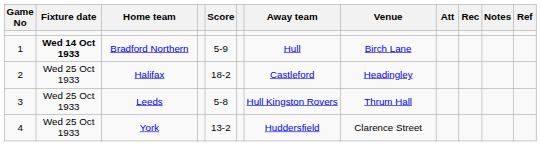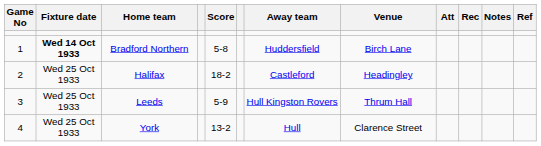Bradford Northern | Score: 5-9 -> 5-8
Bradford Northern | Away team: Hull -> Huddersfield
Leeds | Score: 5-8 -> 5-9
York | Away team: Huddersfield -> Hull
